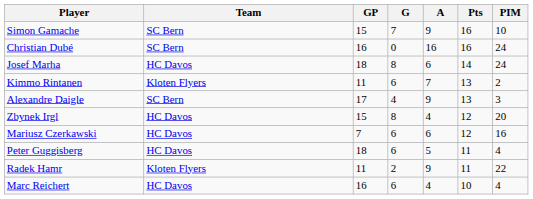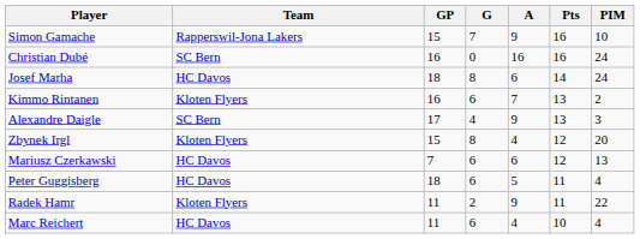Simon Gamache | Team: SC Bern -> Rapperswil-Jona Lakers
Kimmo Rintanen | GP: 11 -> 16
Zbynek Irgl | Team: HC Davos -> Kloten Flyers
Mariusz Czerkawski | PIM: 16 -> 13
Marc Reichert | GP: 16 -> 11
